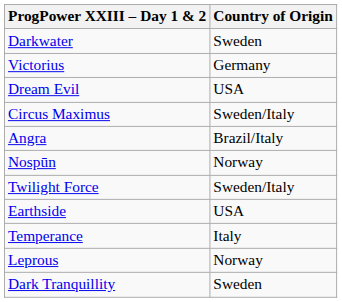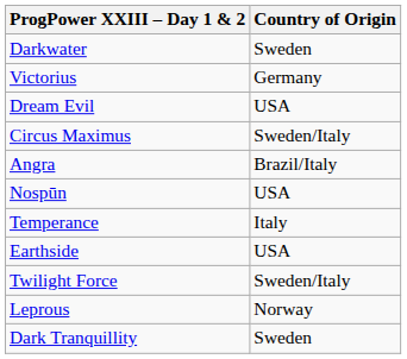Nospūn | Country of Origin: Norway -> USA
rows swapped: Temperance <-> Twilight Force
